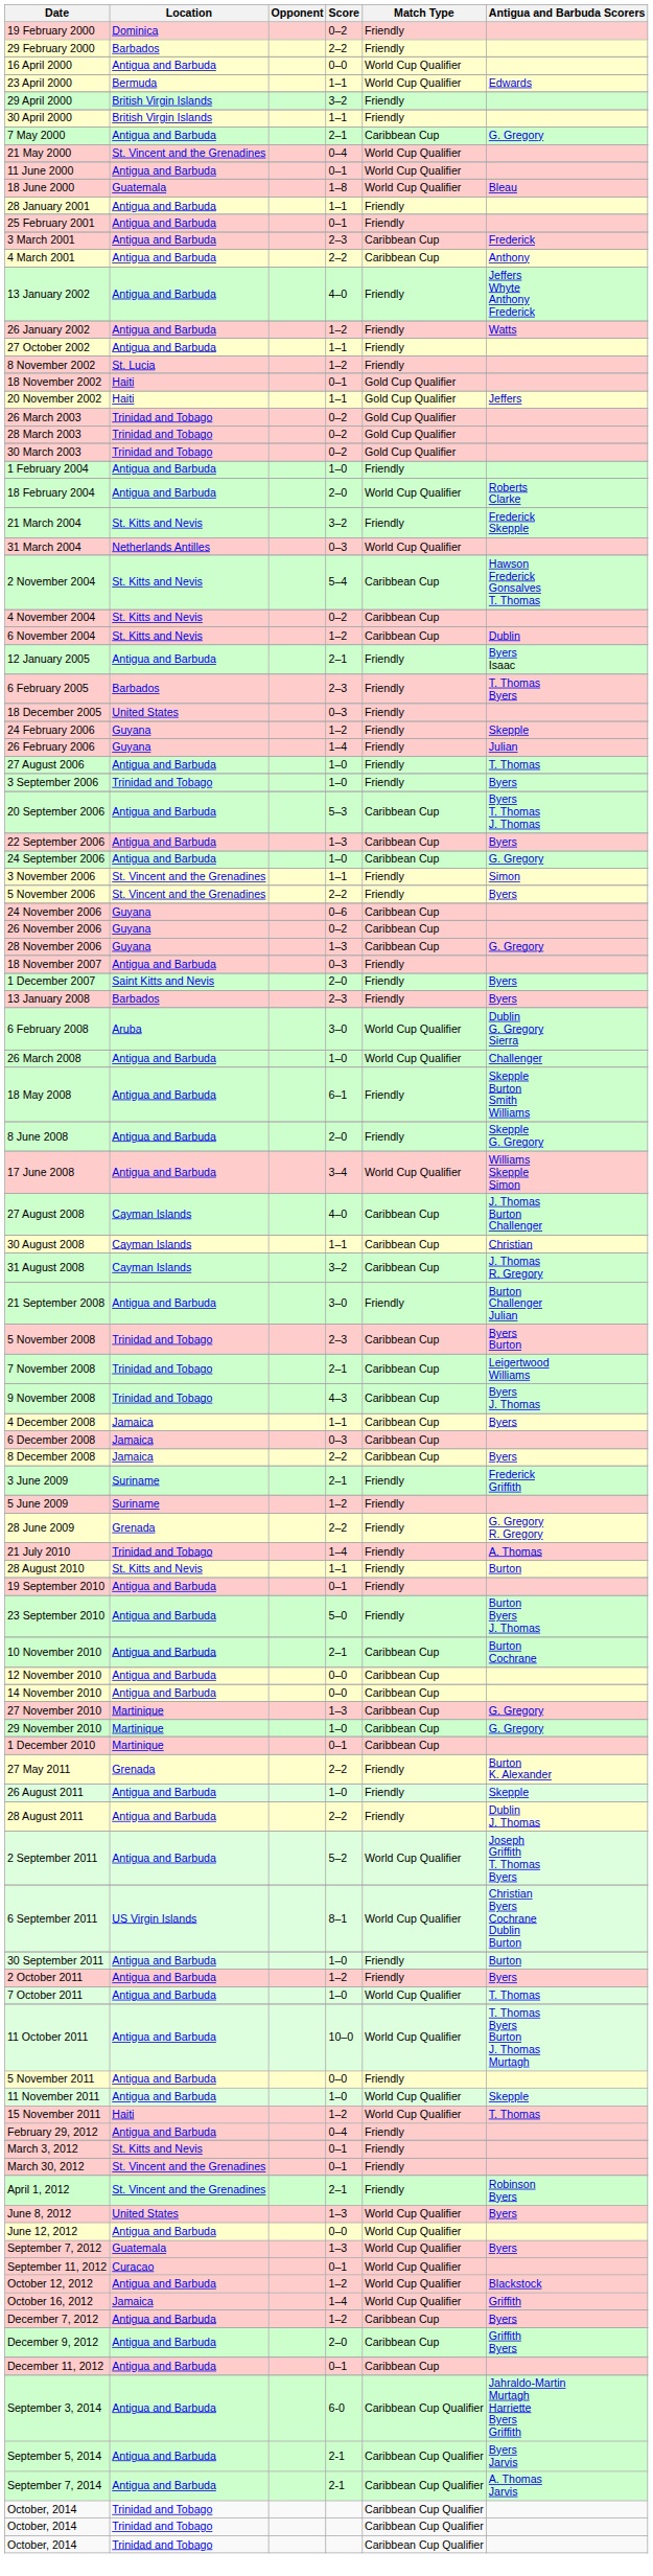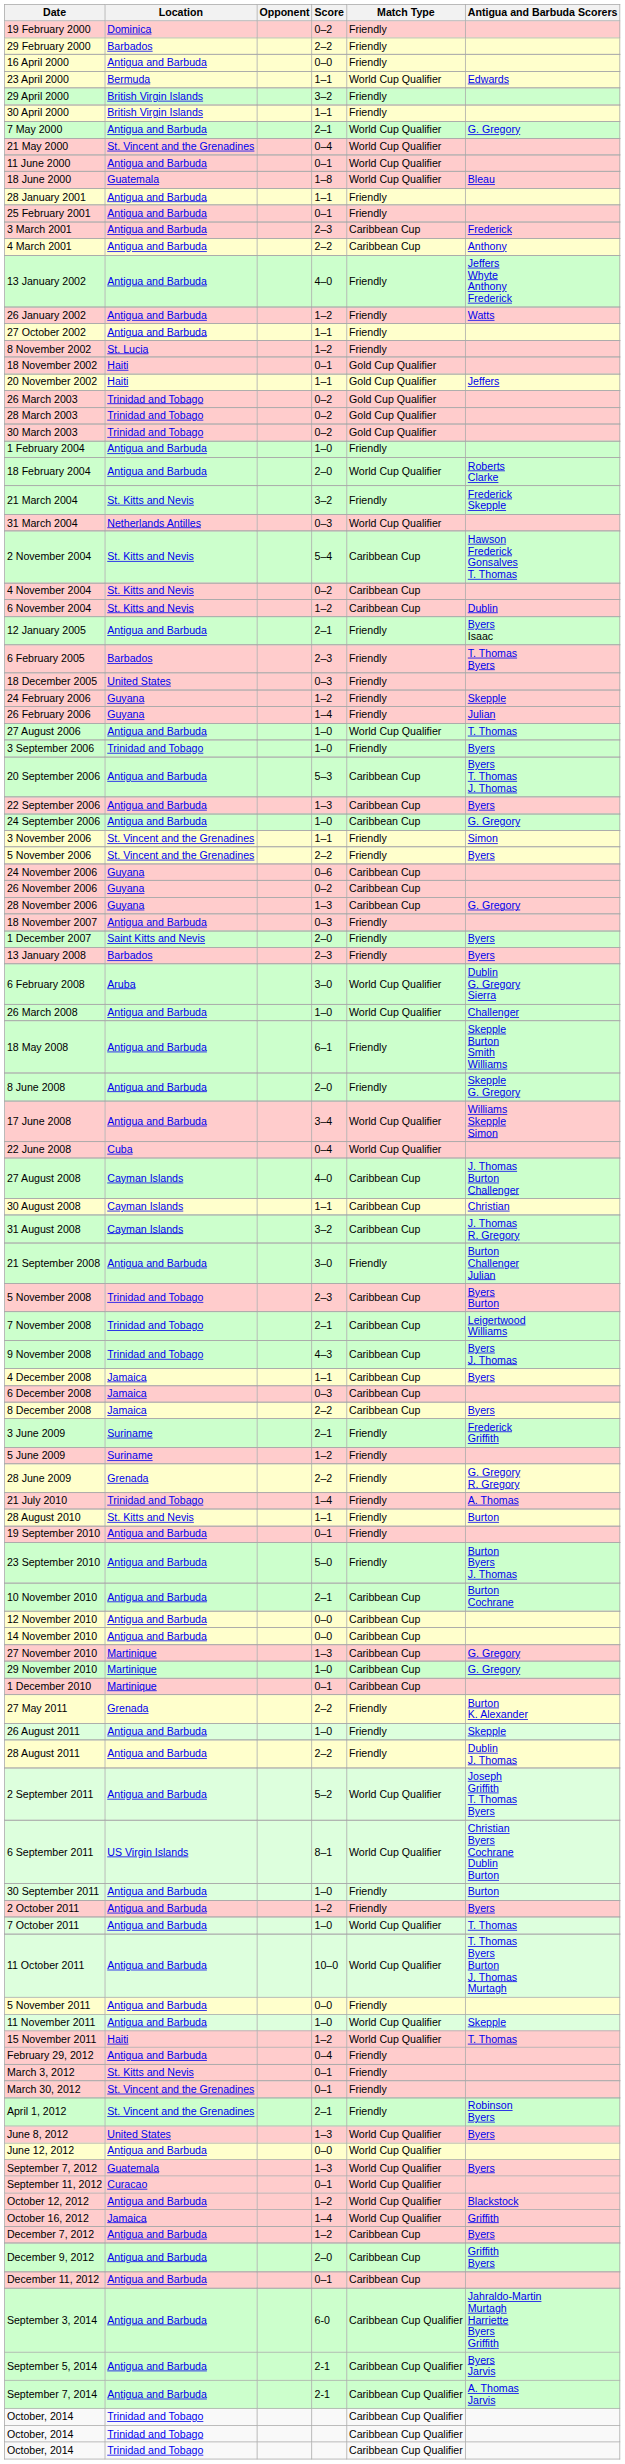16 April 2000 | Match Type: World Cup Qualifier -> Friendly
7 May 2000 | Match Type: Caribbean Cup -> World Cup Qualifier
27 August 2006 | Match Type: Friendly -> World Cup Qualifier
+ row: 22 June 2008 | Cuba | 0–4 | World Cup Qualifier
